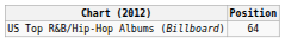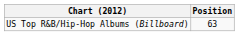US Top R&B/Hip-Hop Albums (Billboard) | Position: 64 -> 63
